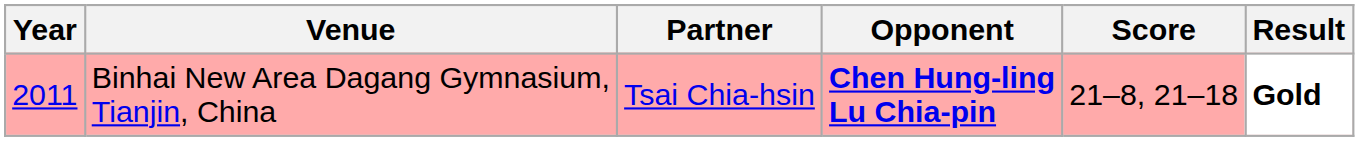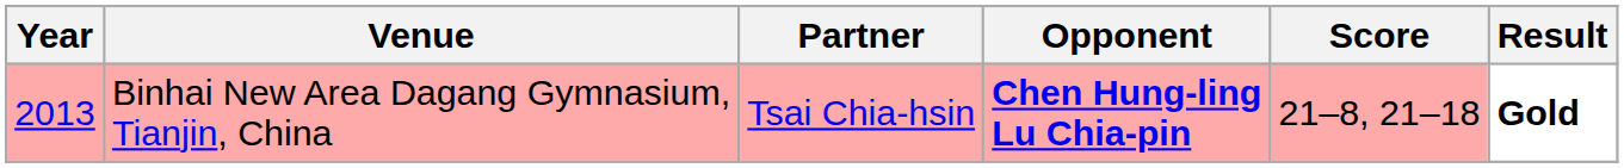Binhai New Area Dagang Gymnasium, Tianjin, China | Year: 2011 -> 2013
